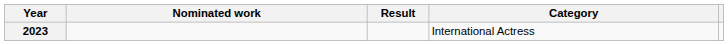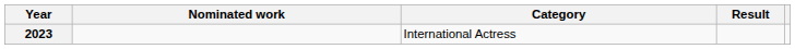columns swapped: Category <-> Result
